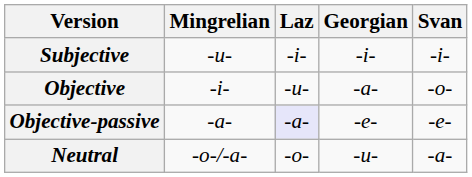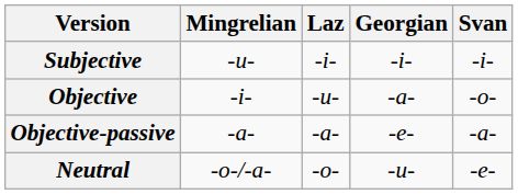Objective-passive | Laz: lavender background -> no background
Objective-passive | Svan: -e- -> -a-
Neutral | Svan: -a- -> -e-
